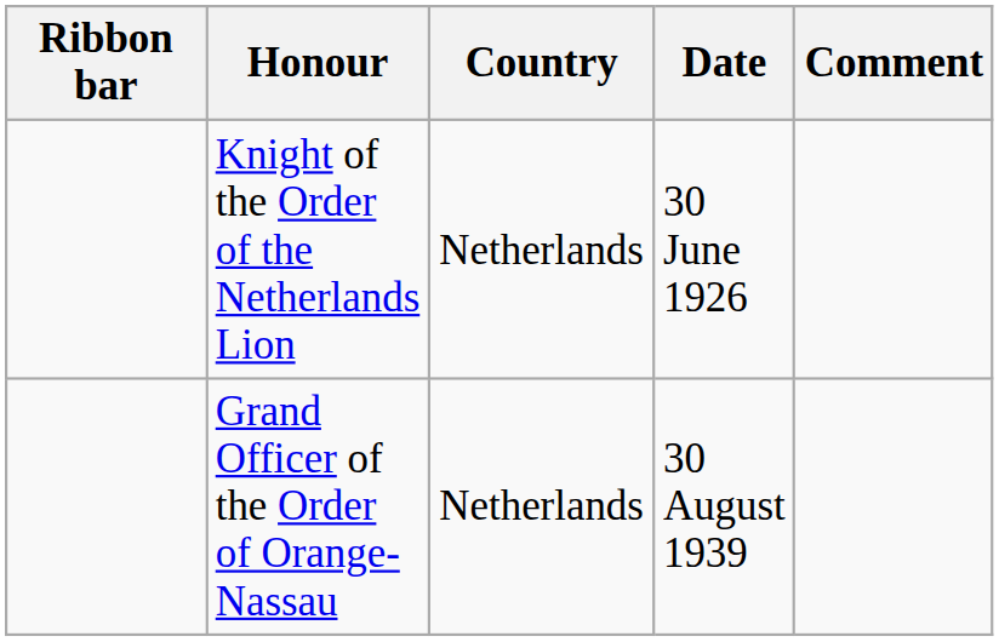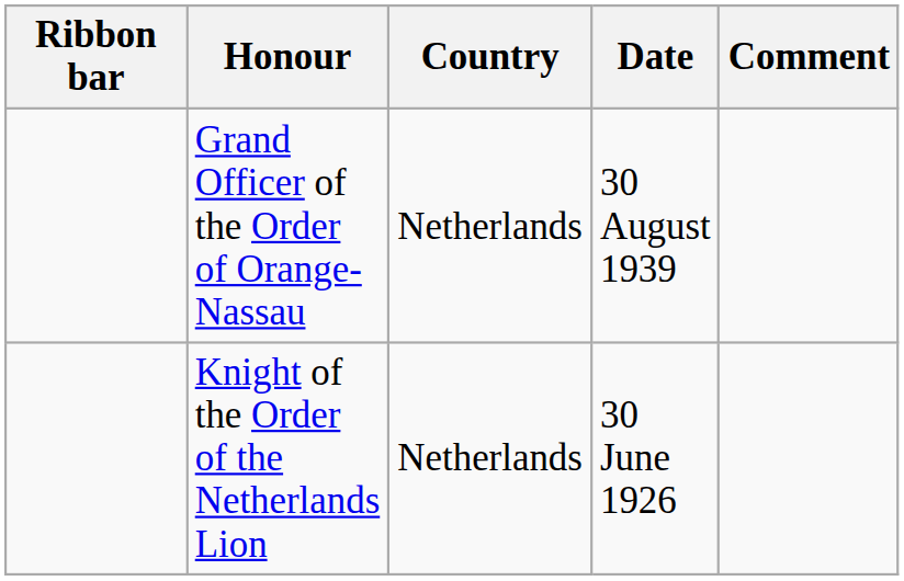rows swapped: Knight of the Order of the Netherlands Lion <-> Grand Officer of the Order of Orange-Nassau
